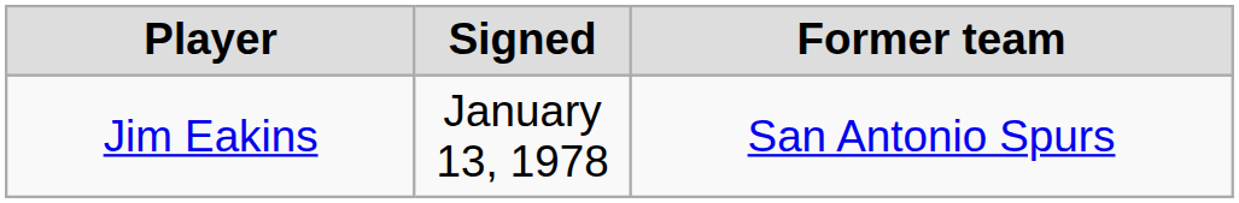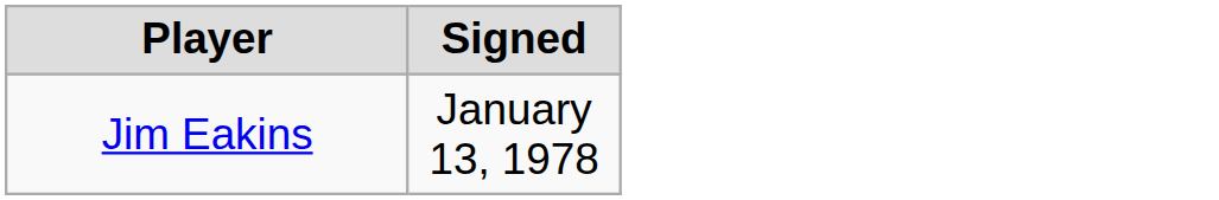- column: Former team | San Antonio Spurs
